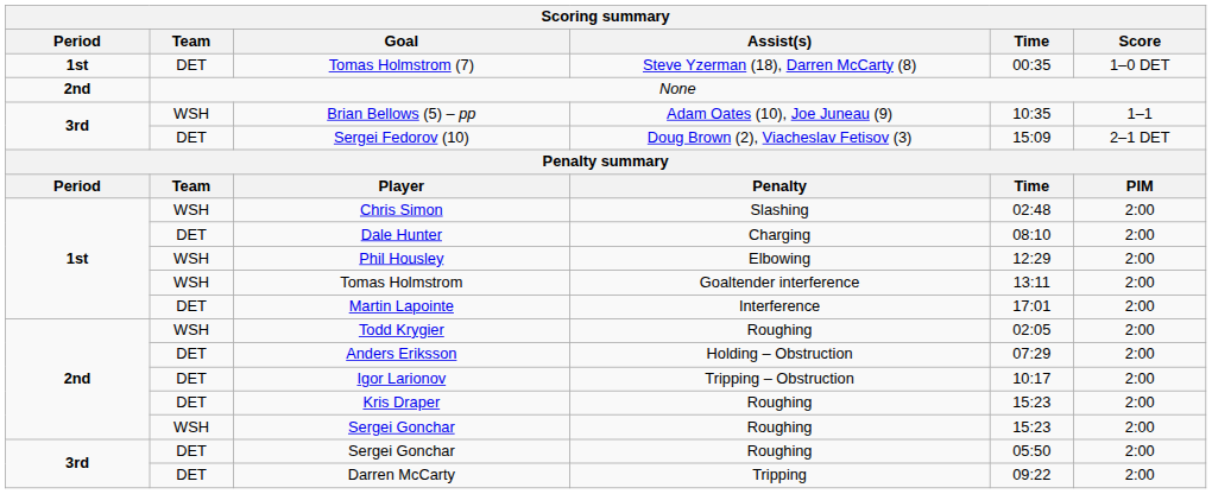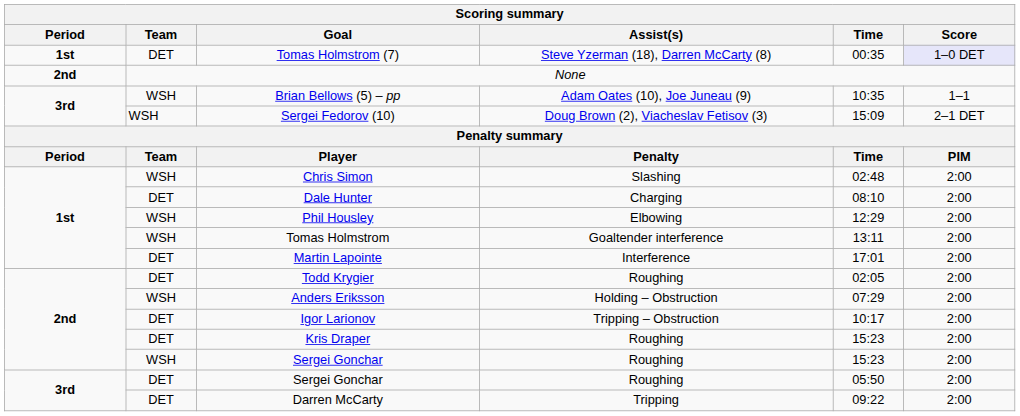Tomas Holmstrom (7) | Score: no background -> lavender background
Sergei Fedorov (10) | Team: DET -> WSH
Todd Krygier | Team: WSH -> DET
Anders Eriksson | Team: DET -> WSH
